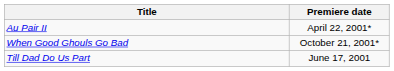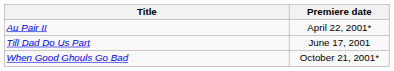rows swapped: Till Dad Do Us Part <-> When Good Ghouls Go Bad
